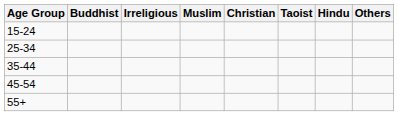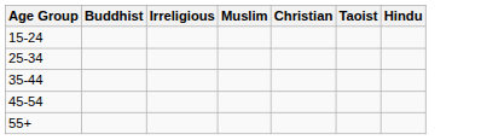- column: Others
